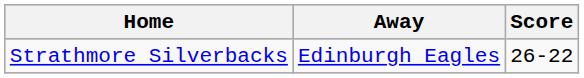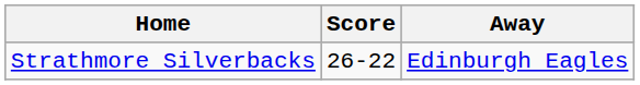columns swapped: Score <-> Away
